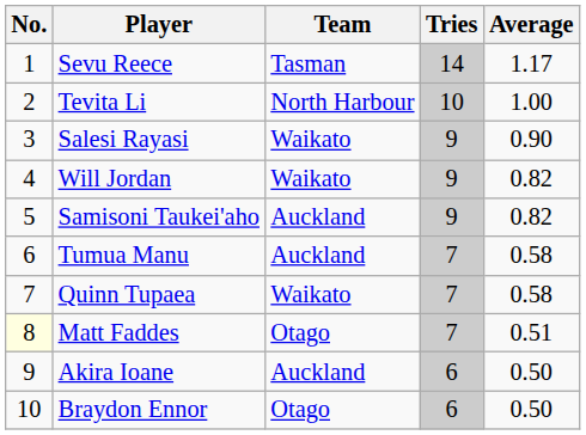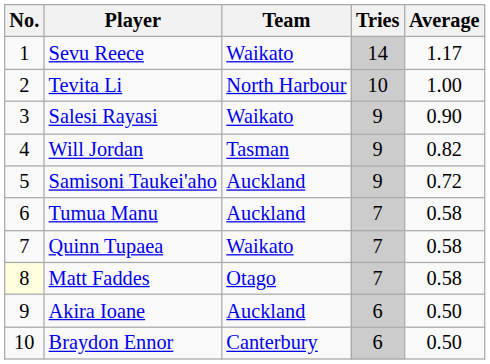Sevu Reece | Team: Tasman -> Waikato
Will Jordan | Team: Waikato -> Tasman
Samisoni Taukei'aho | Average: 0.82 -> 0.72
Matt Faddes | Average: 0.51 -> 0.58
Braydon Ennor | Team: Otago -> Canterbury
